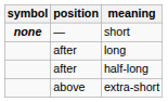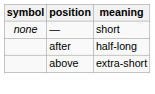short | symbol: bold -> normal
- row: after | long
